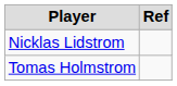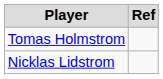rows swapped: Nicklas Lidstrom <-> Tomas Holmstrom
